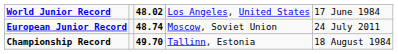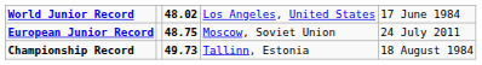European Junior Record | column 3: 48.74 -> 48.75
Championship Record | column 3: 49.70 -> 49.73
